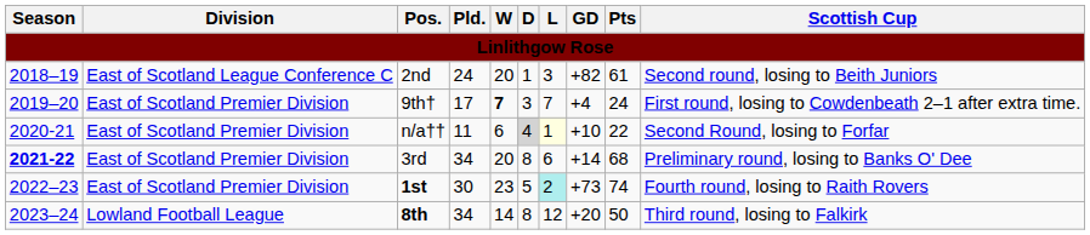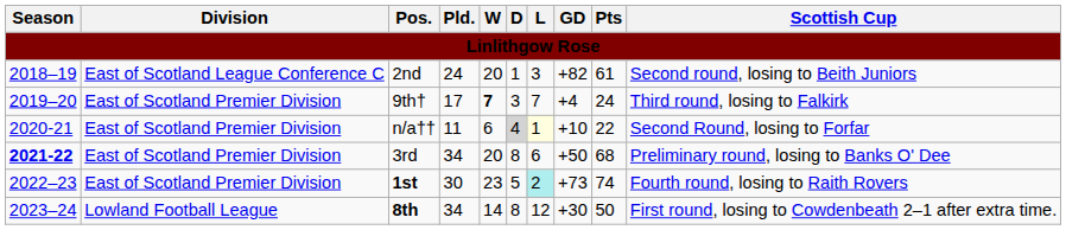9th† | Scottish Cup: First round, losing to Cowdenbeath 2–1 after extra time. -> Third round, losing to Falkirk
3rd | GD: +14 -> +50
8th | GD: +20 -> +30
8th | Scottish Cup: Third round, losing to Falkirk -> First round, losing to Cowdenbeath 2–1 after extra time.
